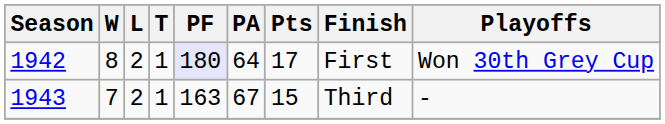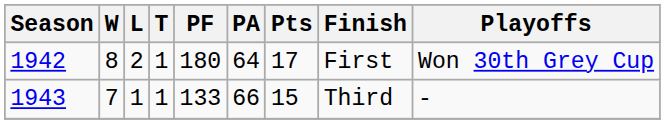1942 | PF: lavender background -> no background
1943 | L: 2 -> 1
1943 | PF: 163 -> 133
1943 | PA: 67 -> 66
